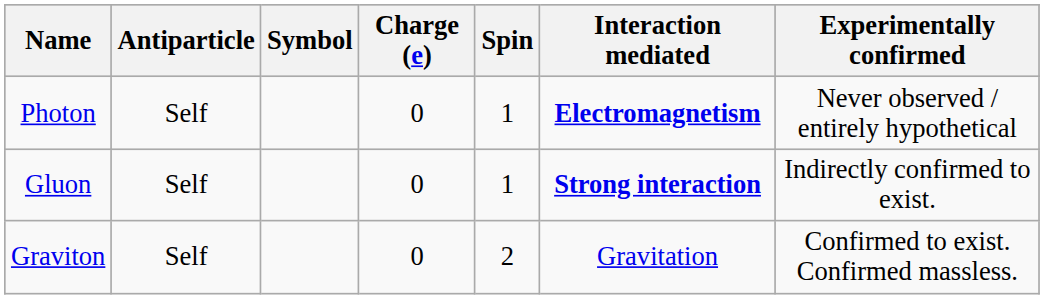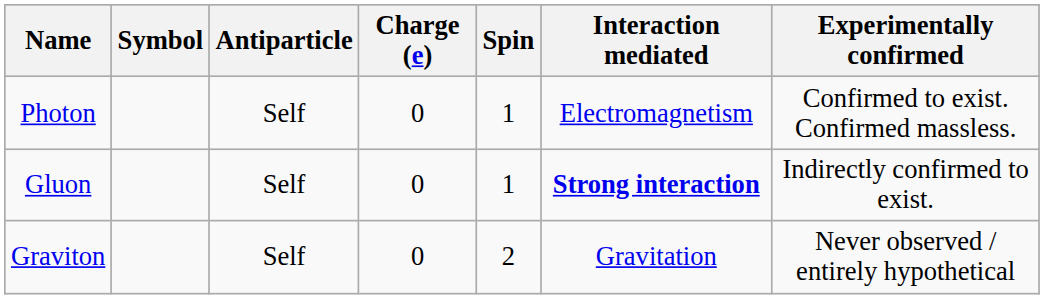columns swapped: Symbol <-> Antiparticle
Photon | Interaction mediated: bold -> normal
Photon | Experimentally confirmed: Never observed / entirely hypothetical -> Confirmed to exist. Confirmed massless.
Graviton | Experimentally confirmed: Confirmed to exist. Confirmed massless. -> Never observed / entirely hypothetical
